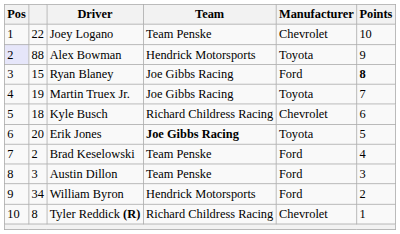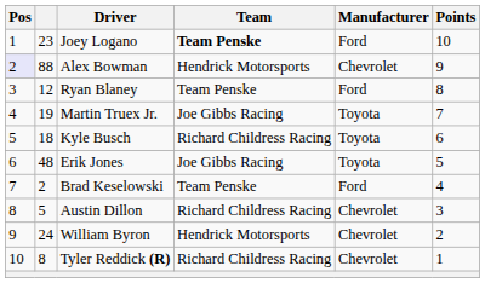Joey Logano | column 2: 22 -> 23
Joey Logano | Team: normal -> bold
Joey Logano | Manufacturer: Chevrolet -> Ford
Alex Bowman | Manufacturer: Toyota -> Chevrolet
Ryan Blaney | column 2: 15 -> 12
Ryan Blaney | Team: Joe Gibbs Racing -> Team Penske
Ryan Blaney | Points: bold -> normal
Kyle Busch | Manufacturer: Chevrolet -> Toyota
Erik Jones | column 2: 20 -> 48
Erik Jones | Team: bold -> normal
Austin Dillon | column 2: 3 -> 5
Austin Dillon | Team: Team Penske -> Richard Childress Racing
Austin Dillon | Manufacturer: Ford -> Chevrolet
William Byron | column 2: 34 -> 24
William Byron | Manufacturer: Ford -> Chevrolet
